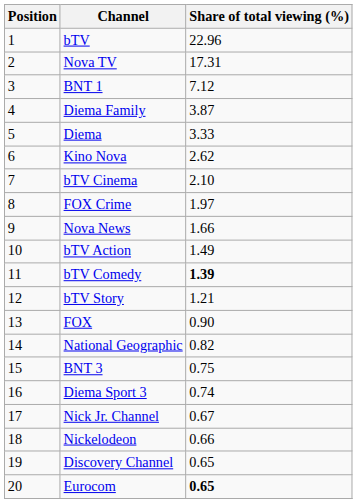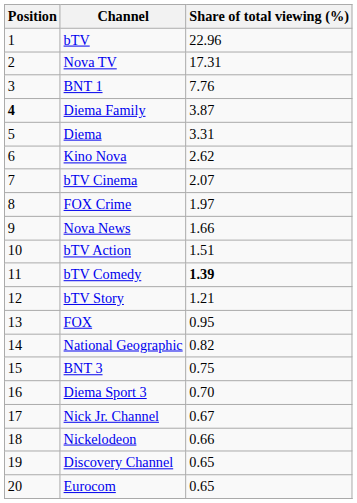BNT 1 | Share of total viewing (%): 7.12 -> 7.76
Diema Family | Position: normal -> bold
Diema | Share of total viewing (%): 3.33 -> 3.31
bTV Cinema | Share of total viewing (%): 2.10 -> 2.07
bTV Action | Share of total viewing (%): 1.49 -> 1.51
FOX | Share of total viewing (%): 0.90 -> 0.95
Diema Sport 3 | Share of total viewing (%): 0.74 -> 0.70
Eurocom | Share of total viewing (%): bold -> normal
